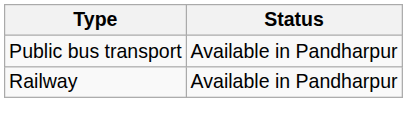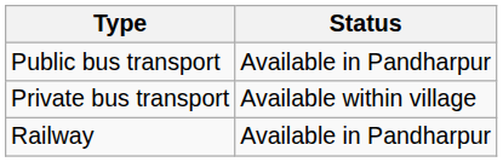+ row: Private bus transport | Available within village
